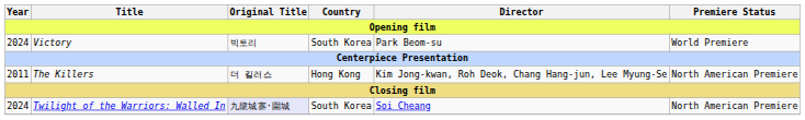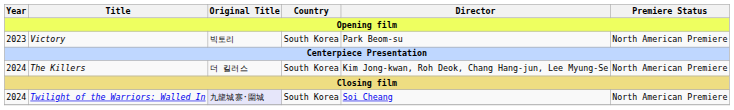Victory | Year: 2024 -> 2023
Victory | Premiere Status: World Premiere -> North American Premiere
The Killers | Year: 2011 -> 2024
The Killers | Country: Hong Kong -> South Korea
